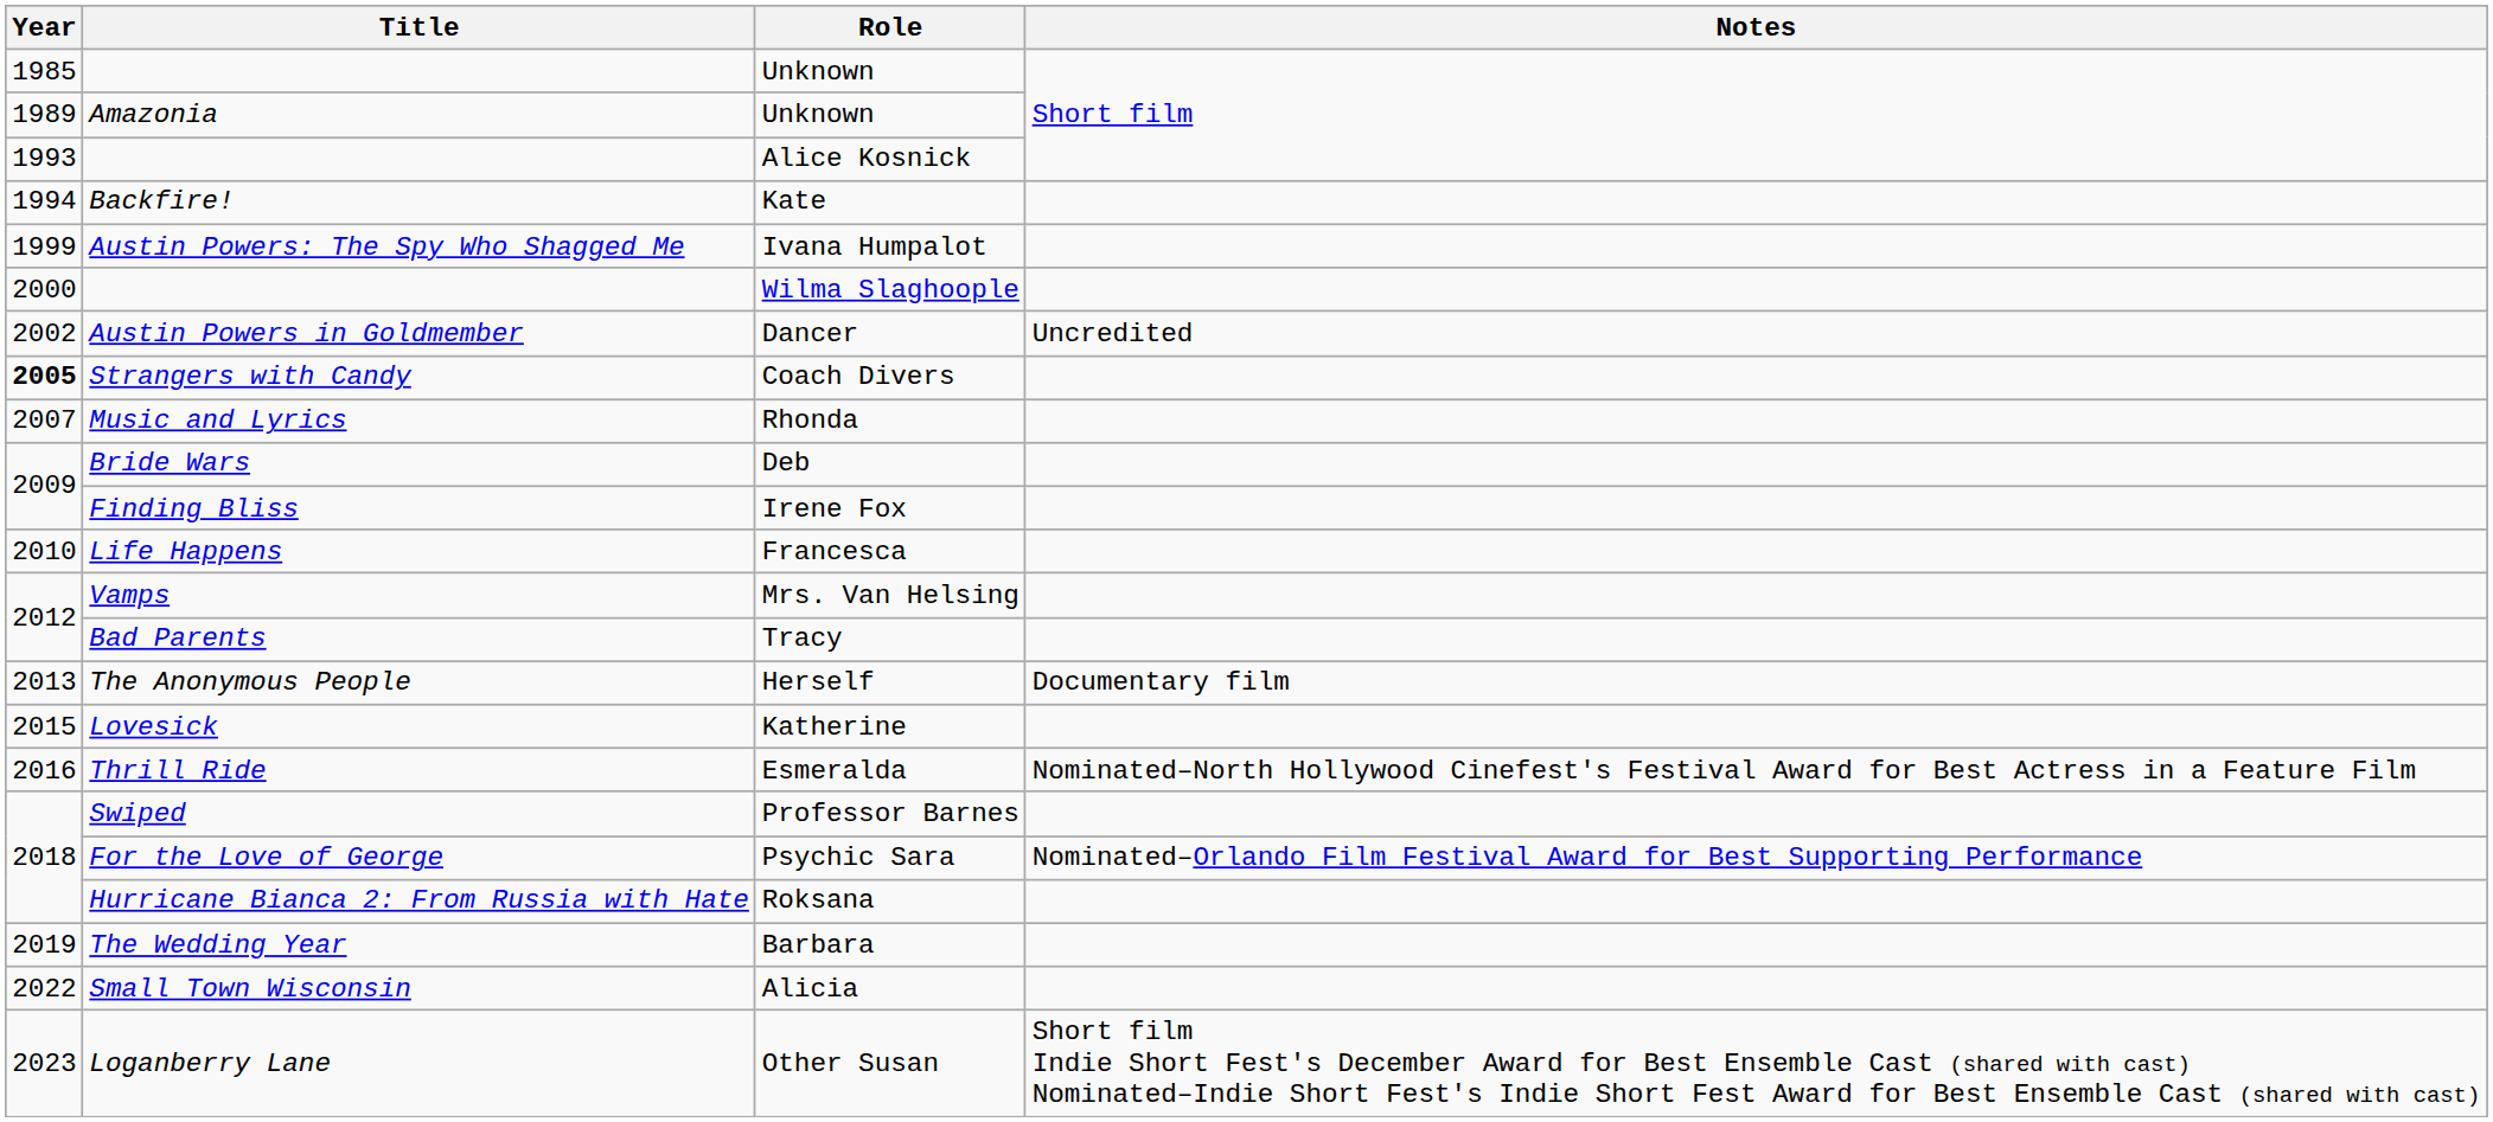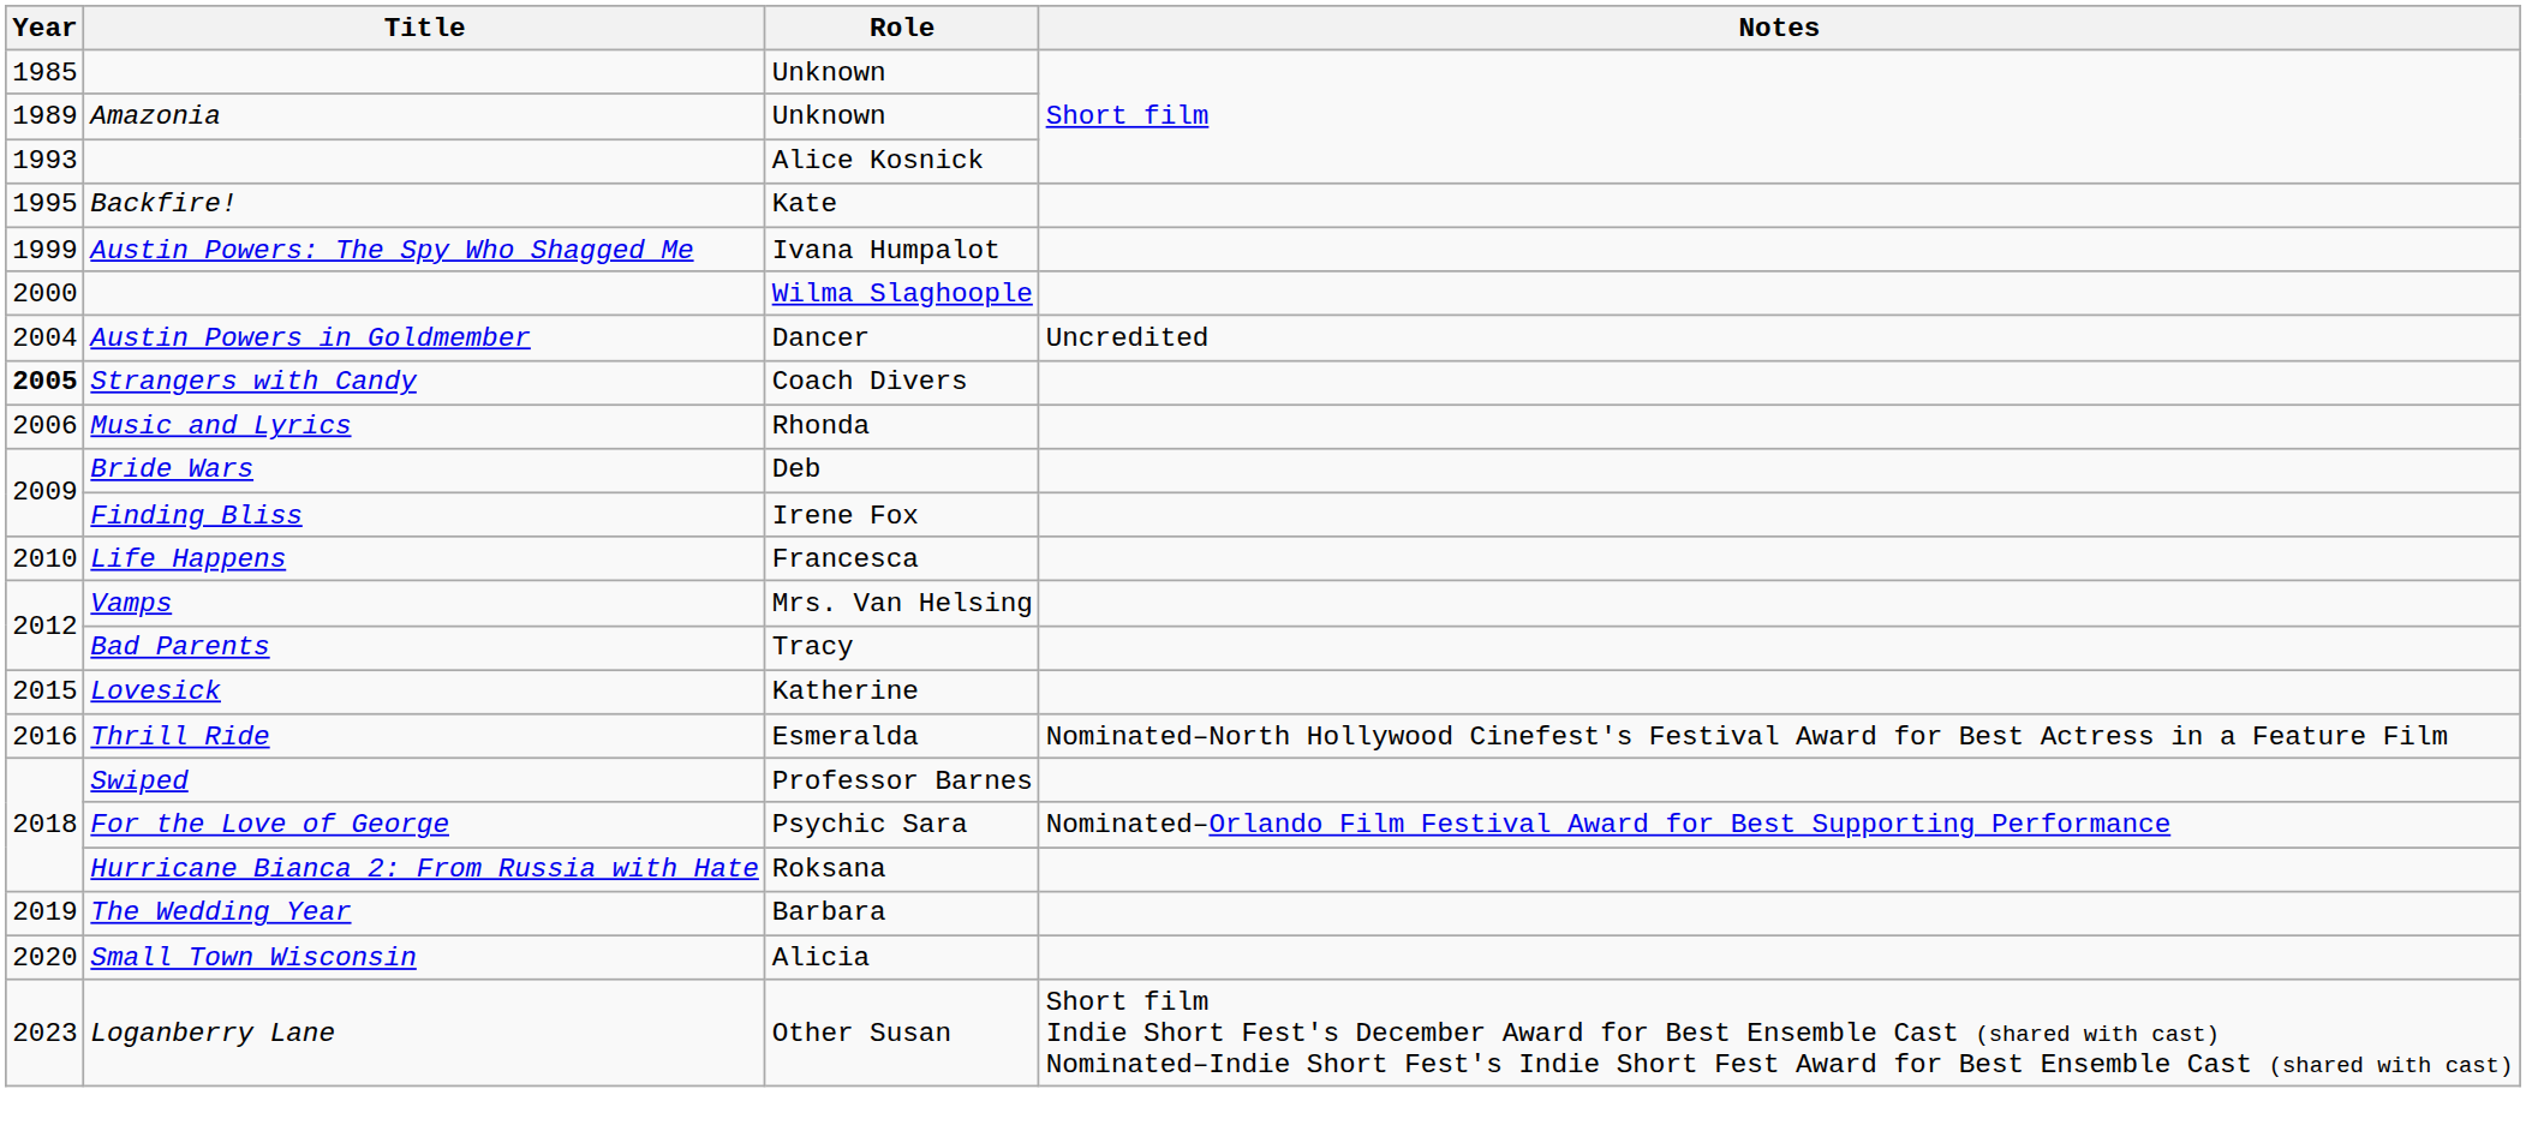Kate | Year: 1994 -> 1995
Dancer | Year: 2002 -> 2004
Rhonda | Year: 2007 -> 2006
- row: 2013 | The Anonymous People | Herself | Documentary film
Alicia | Year: 2022 -> 2020
